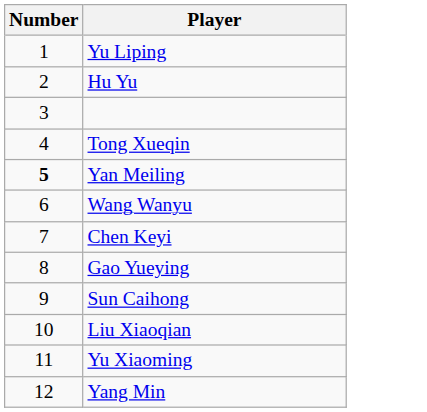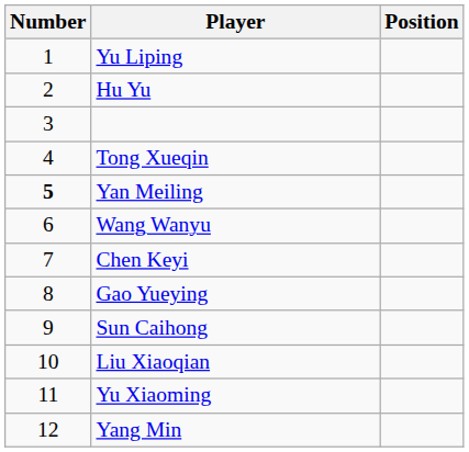+ column: Position
